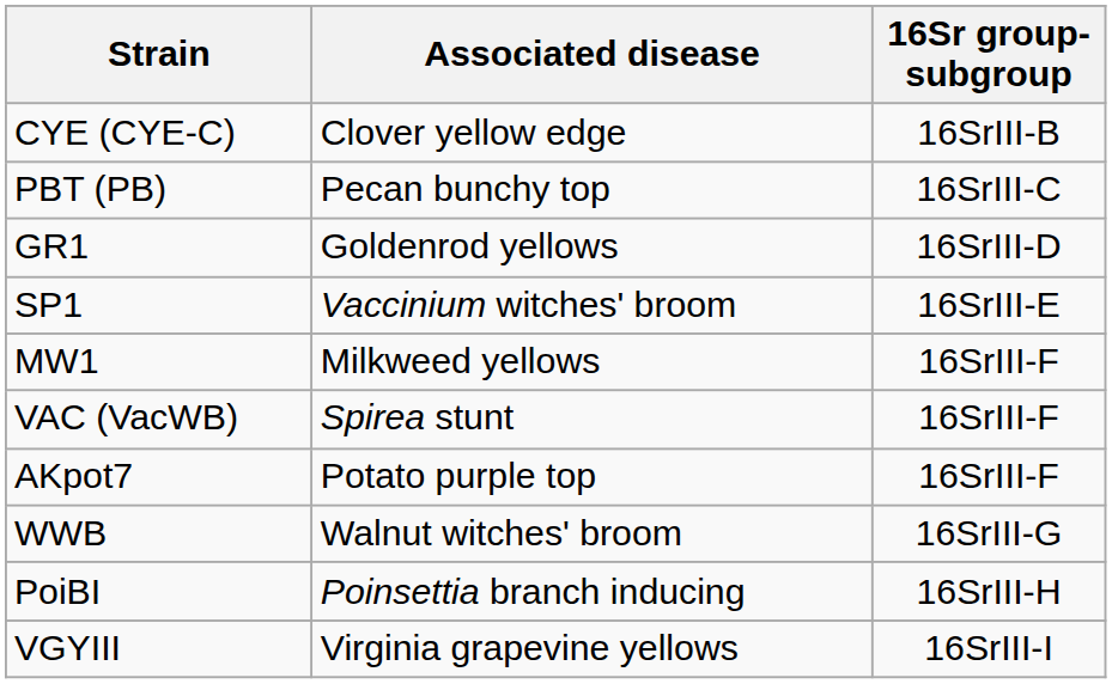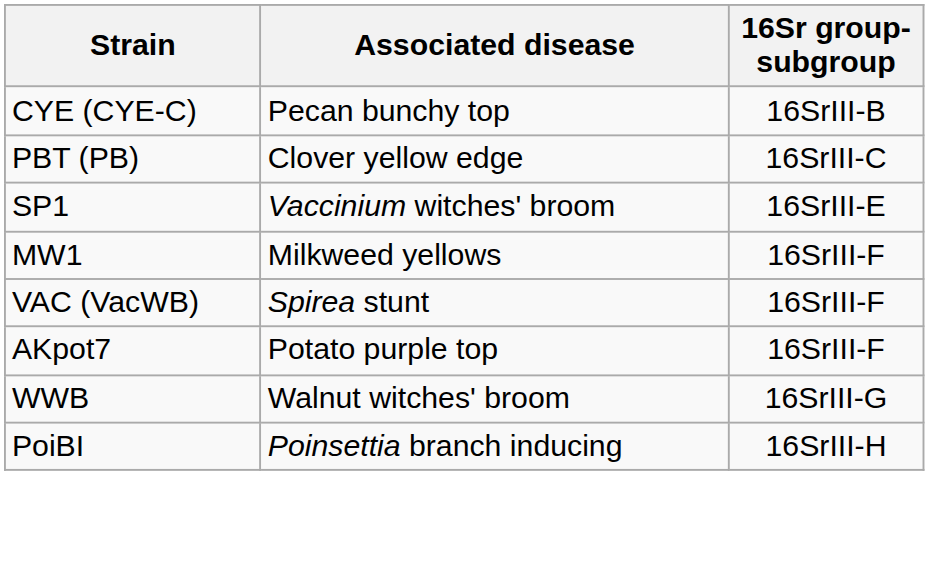CYE (CYE-C) | Associated disease: Clover yellow edge -> Pecan bunchy top
PBT (PB) | Associated disease: Pecan bunchy top -> Clover yellow edge
- row: GR1 | Goldenrod yellows | 16SrIII-D
- row: VGYIII | Virginia grapevine yellows | 16SrIII-I
